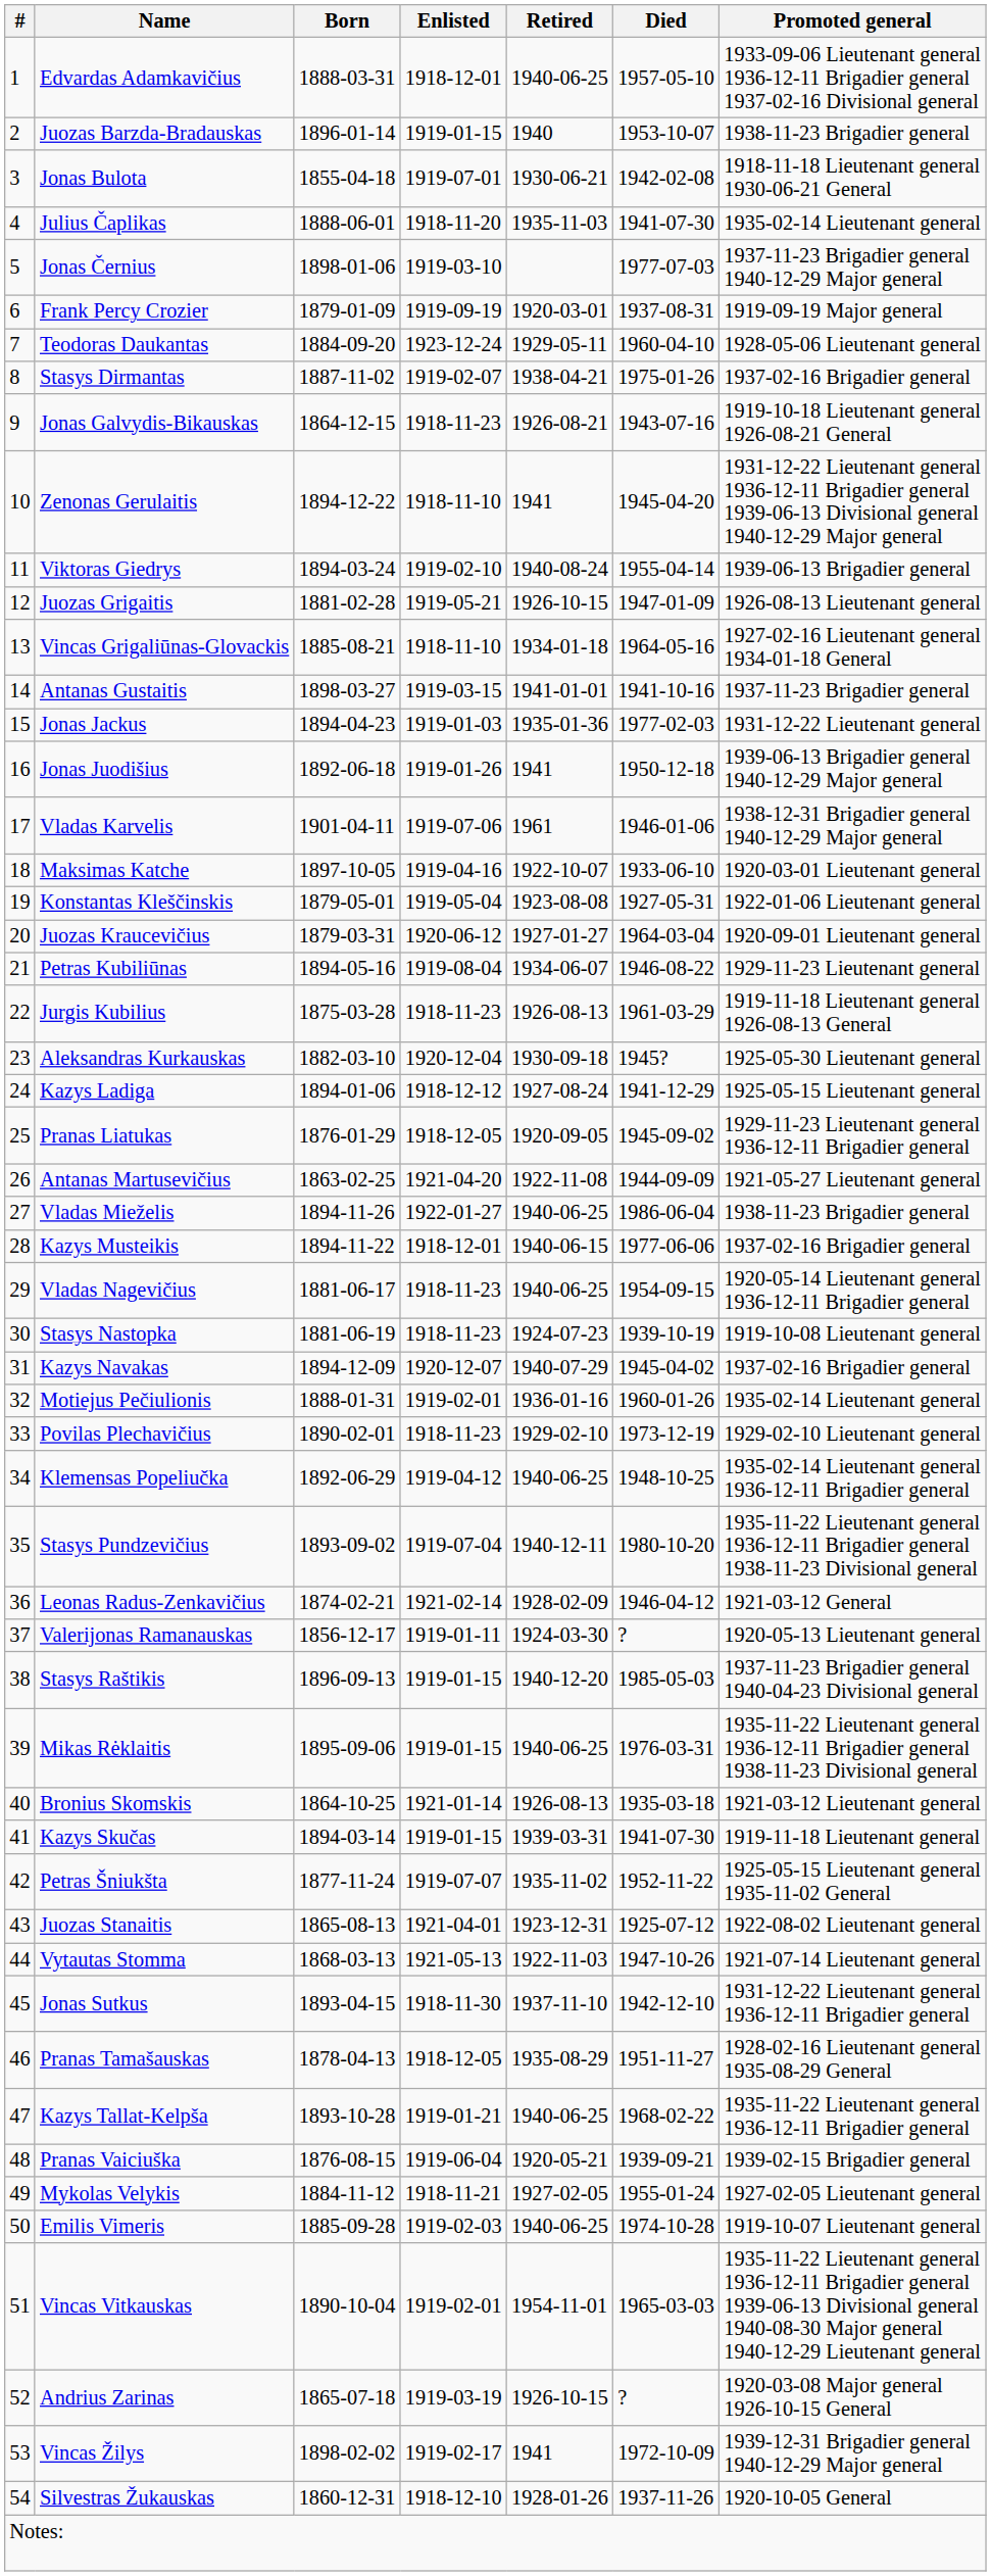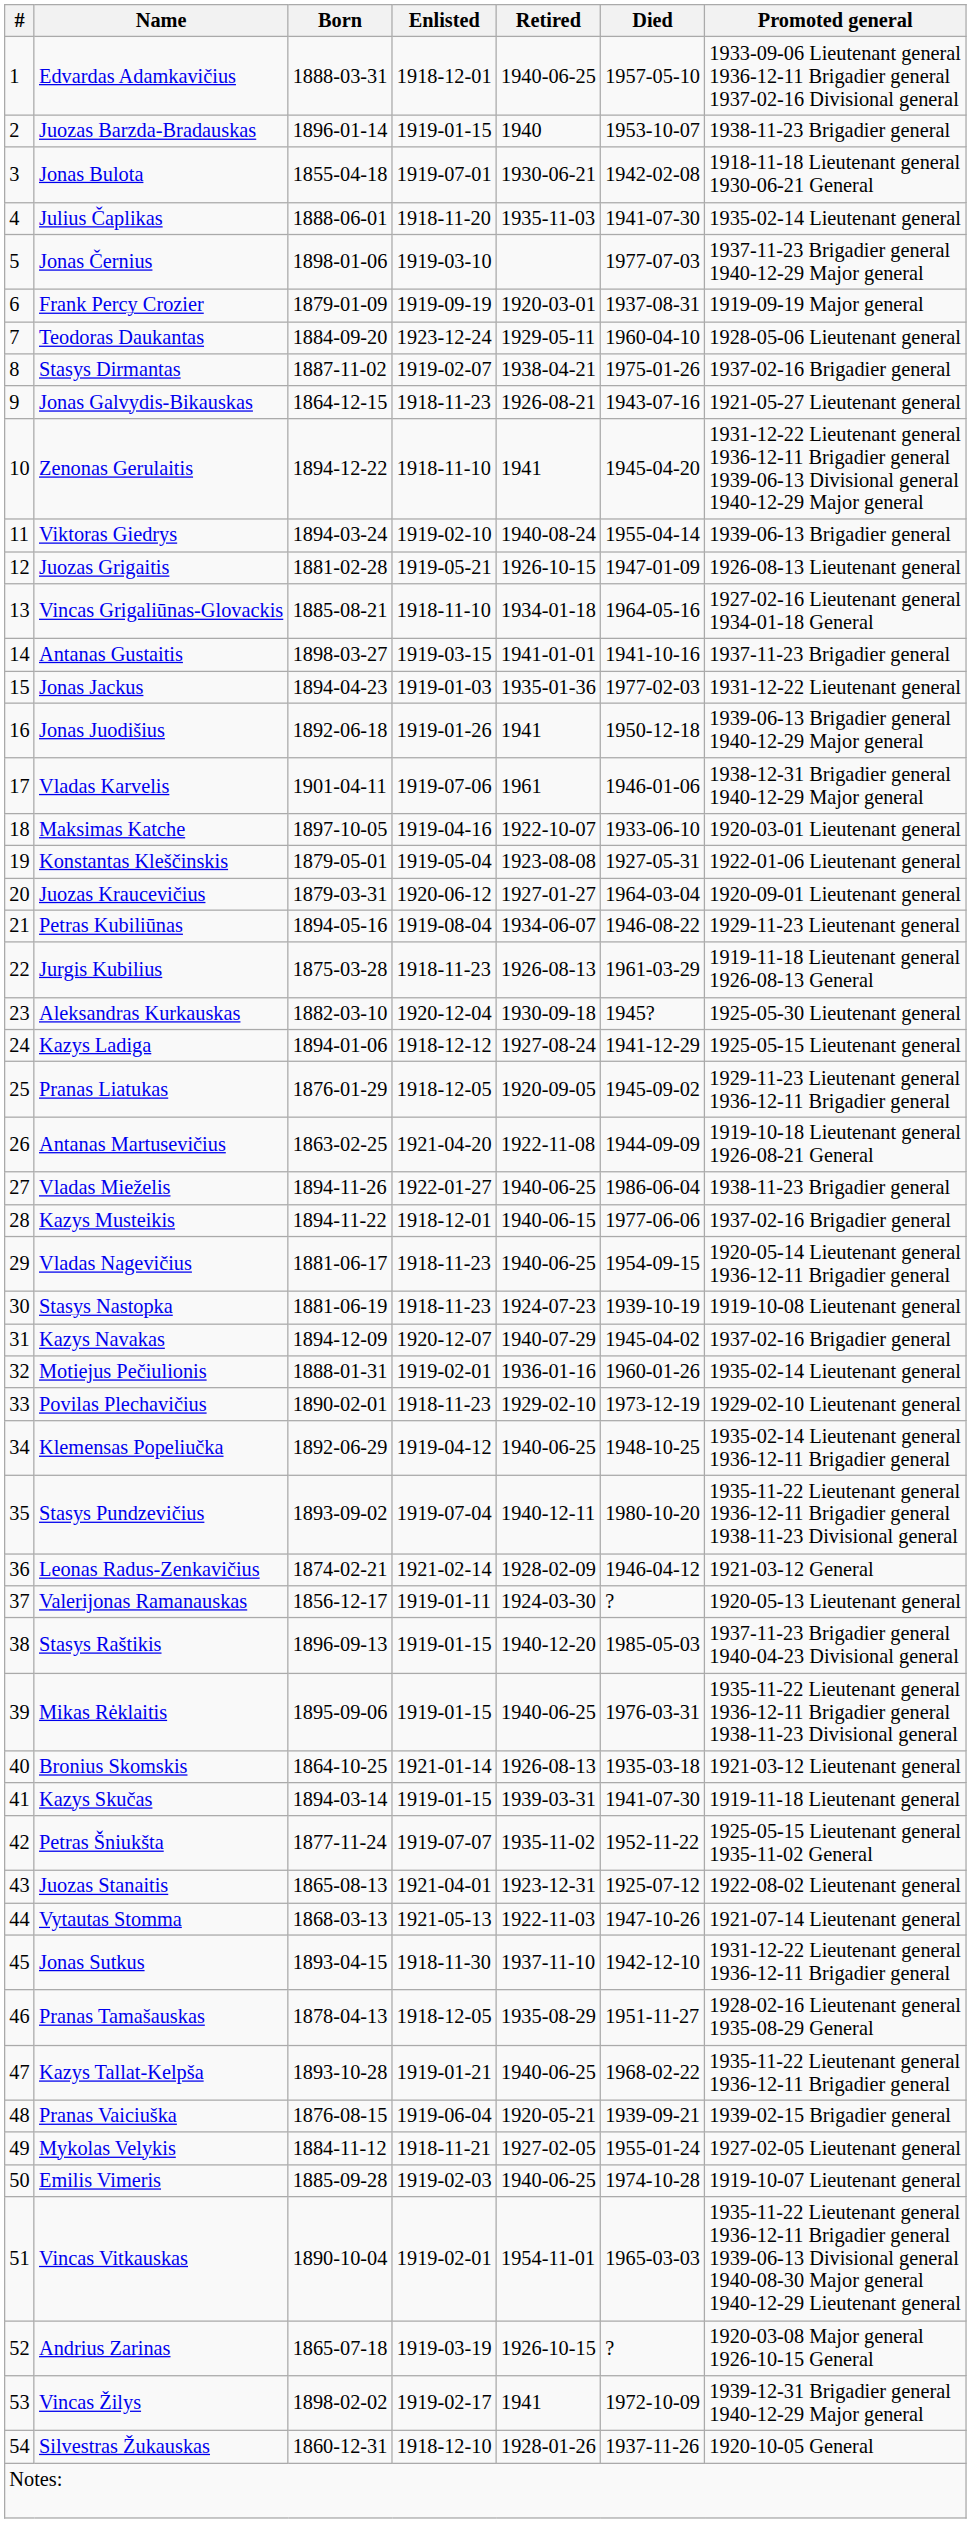Jonas Galvydis-Bikauskas | Promoted general: 1919-10-18 Lieutenant general 1926-08-21 General -> 1921-05-27 Lieutenant general
Antanas Martusevičius | Promoted general: 1921-05-27 Lieutenant general -> 1919-10-18 Lieutenant general 1926-08-21 General
